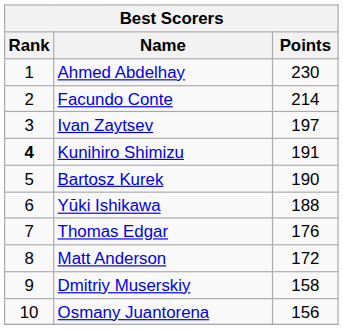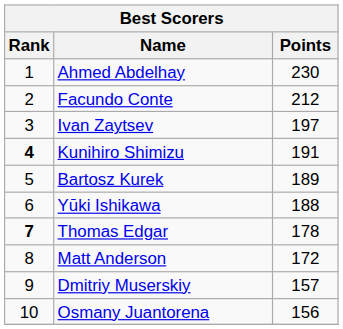Facundo Conte | Points: 214 -> 212
Bartosz Kurek | Points: 190 -> 189
Thomas Edgar | Rank: normal -> bold
Thomas Edgar | Points: 176 -> 178
Dmitriy Muserskiy | Points: 158 -> 157
